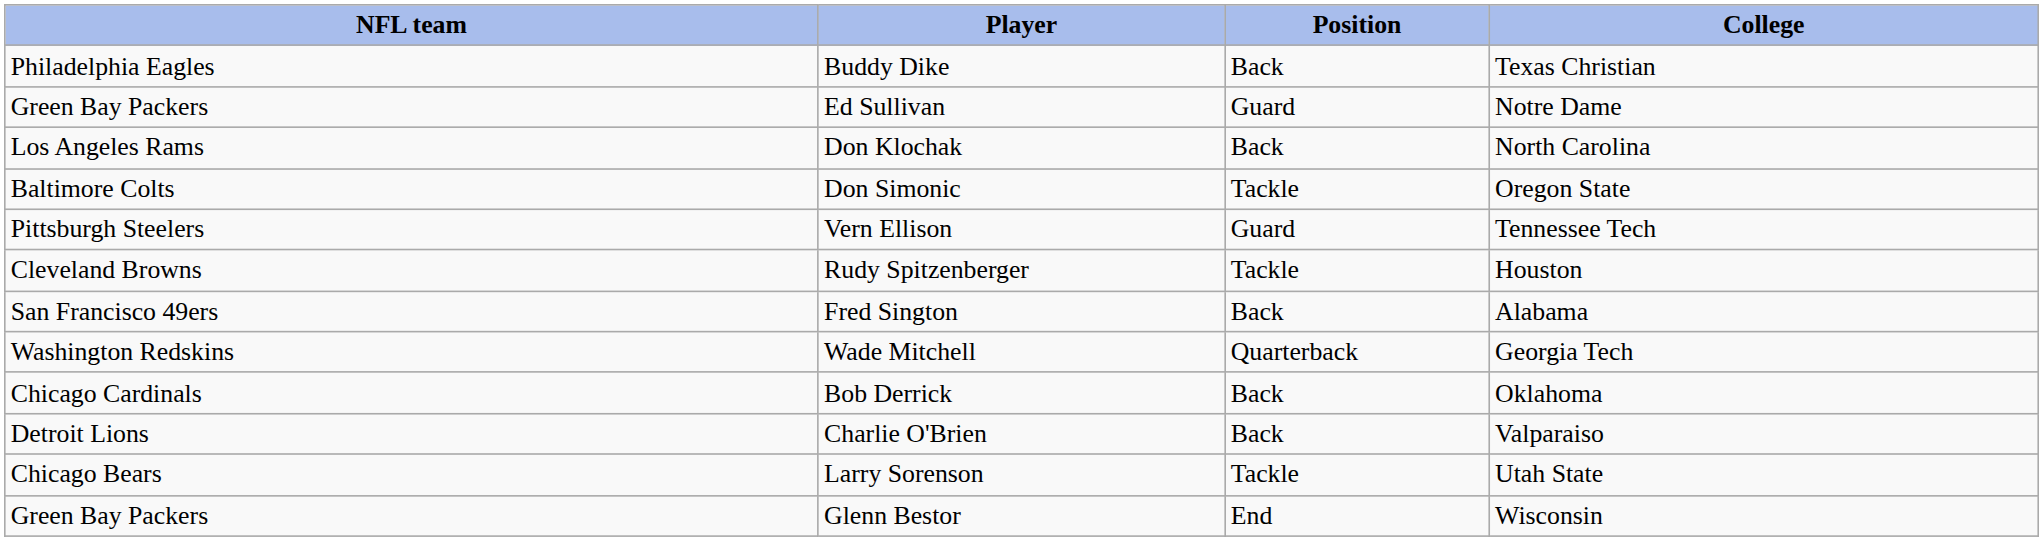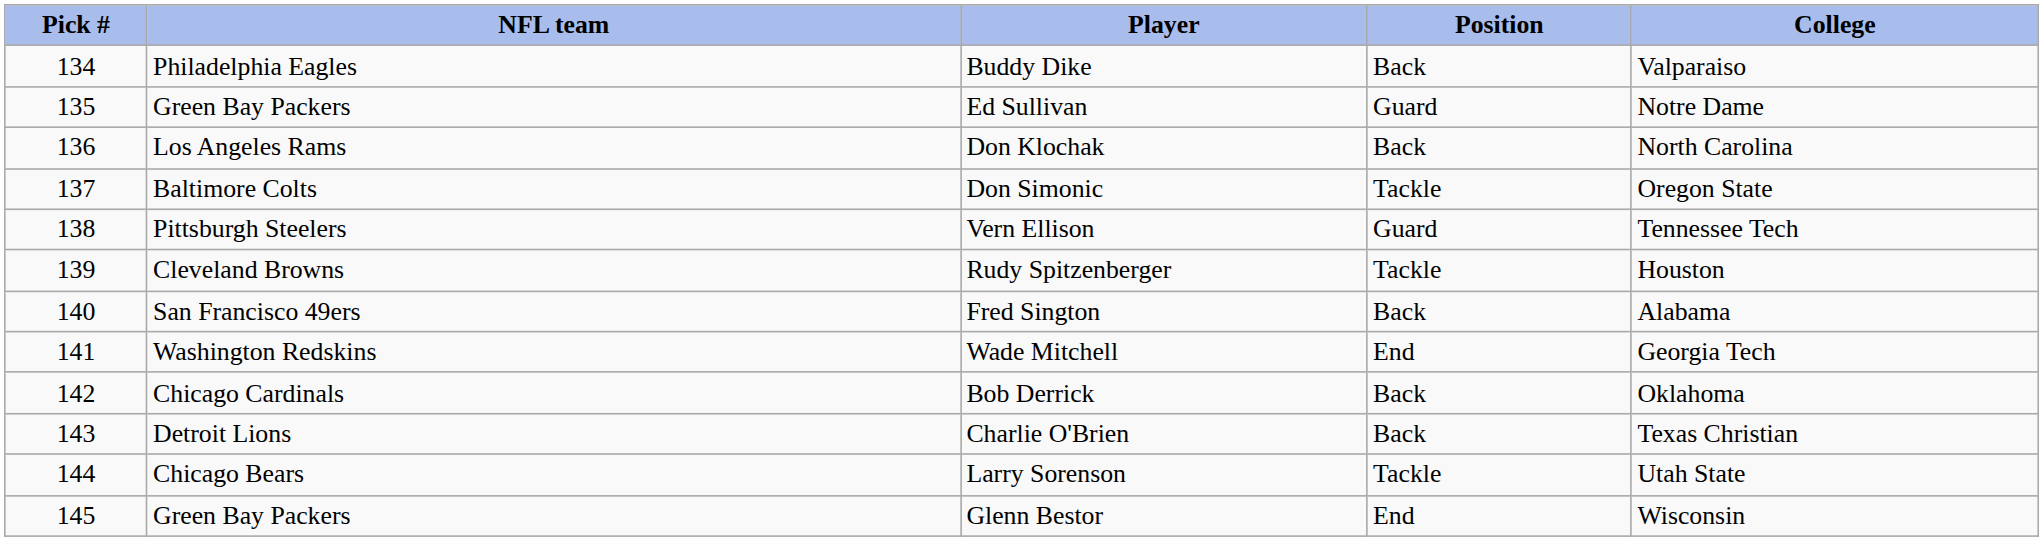+ column: Pick # | 134 | 135 | 136 | 137 | 138 | 139 | 140 | 141 | 142 | 143 | 144 | 145
Buddy Dike | College: Texas Christian -> Valparaiso
Wade Mitchell | Position: Quarterback -> End
Charlie O'Brien | College: Valparaiso -> Texas Christian
